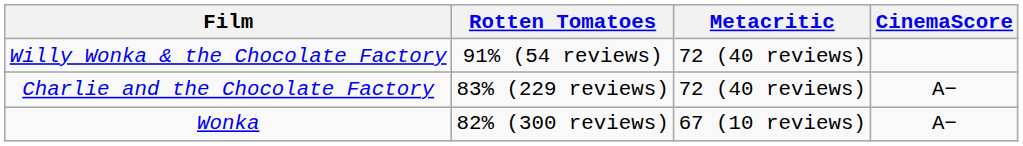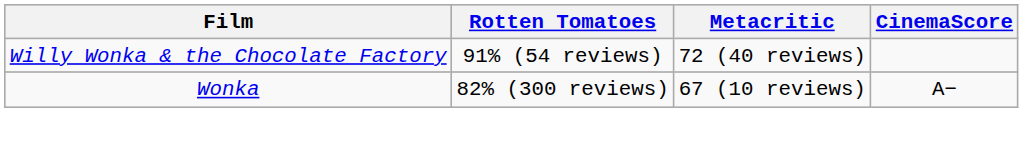- row: Charlie and the Chocolate Factory | 83% (229 reviews) | 72 (40 reviews) | A−
